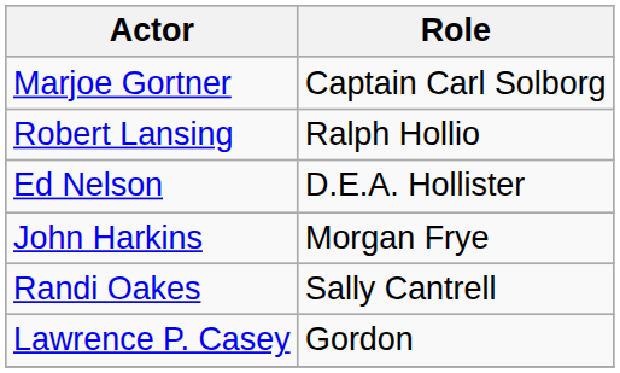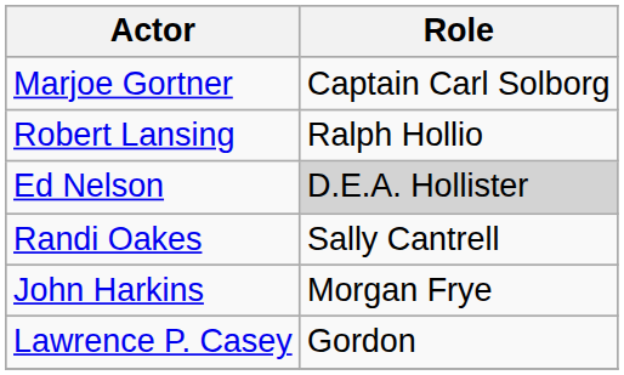Ed Nelson | Role: no background -> lightgrey background
rows swapped: John Harkins <-> Randi Oakes
